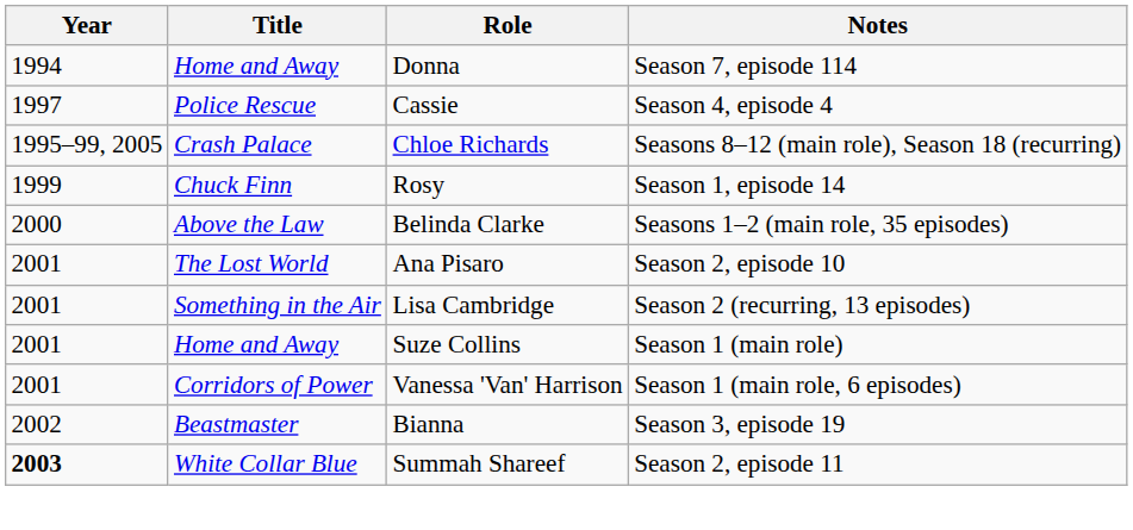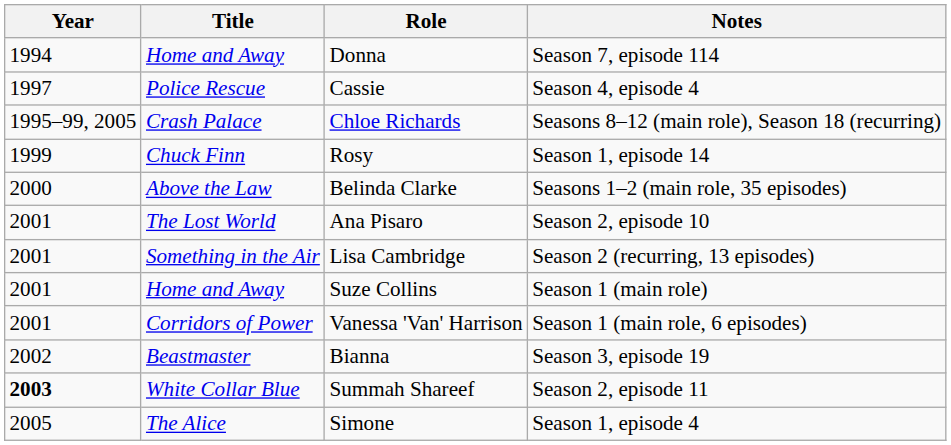+ row: 2005 | The Alice | Simone | Season 1, episode 4
